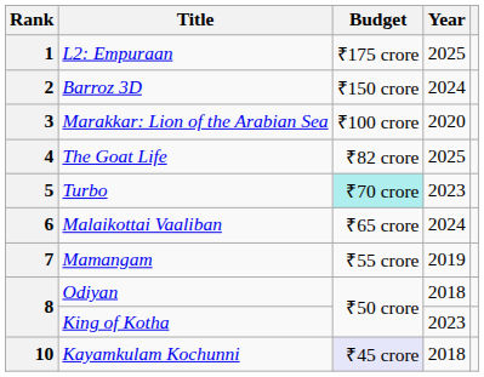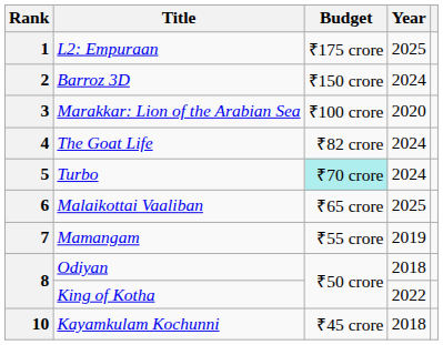4 | Year: 2025 -> 2024
5 | Year: 2023 -> 2024
6 | Year: 2024 -> 2025
8 / King of Kotha | Year: 2023 -> 2022
10 | Budget: lavender background -> no background
